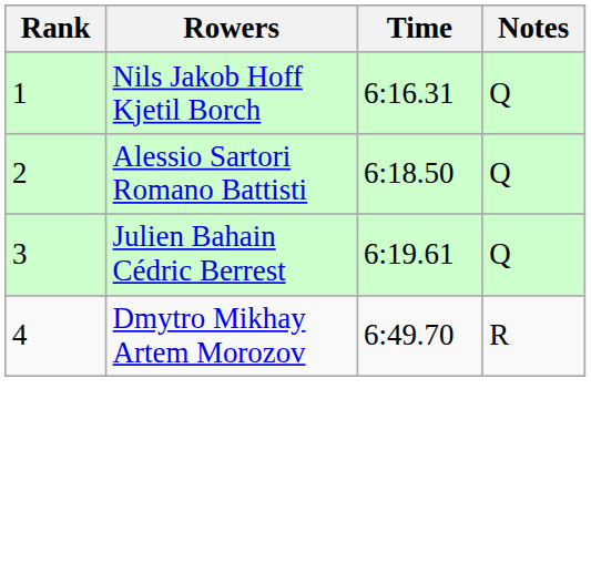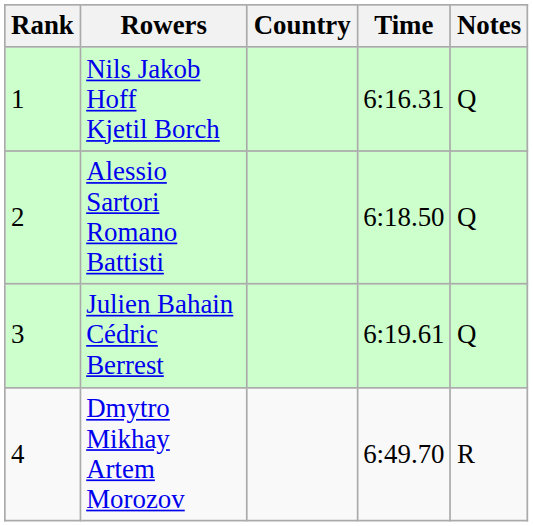+ column: Country
